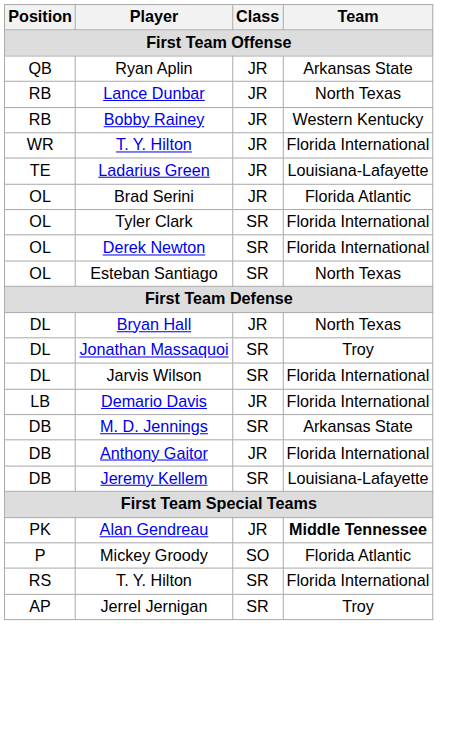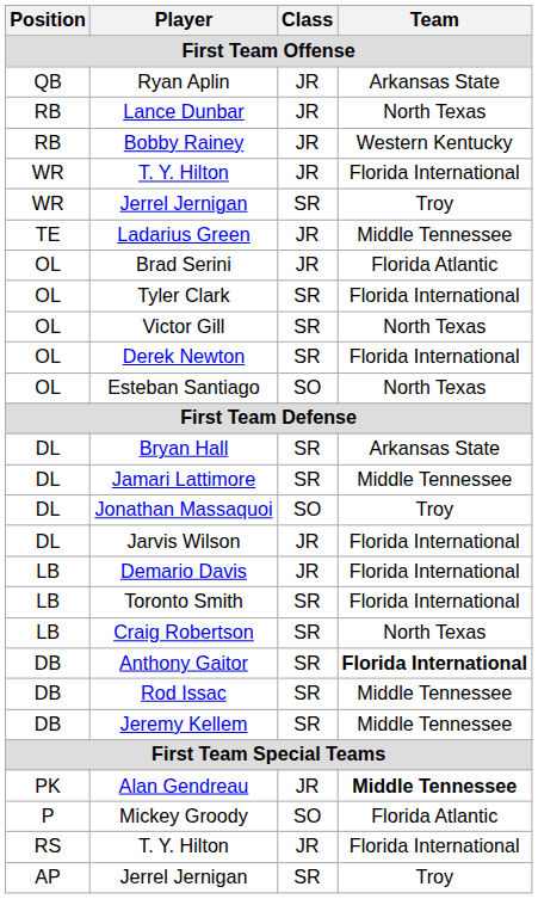+ row: WR | Jerrel Jernigan | SR | Troy
Ladarius Green | Team: Louisiana-Lafayette -> Middle Tennessee
+ row: OL | Victor Gill | SR | North Texas
Esteban Santiago | Class: SR -> SO
Bryan Hall | Class: JR -> SR
Bryan Hall | Team: North Texas -> Arkansas State
+ row: DL | Jamari Lattimore | SR | Middle Tennessee
Jonathan Massaquoi | Class: SR -> SO
Jarvis Wilson | Class: SR -> JR
+ row: LB | Toronto Smith | SR | Florida International
+ row: LB | Craig Robertson | SR | North Texas
- row: DB | M. D. Jennings | SR | Arkansas State
Anthony Gaitor | Class: JR -> SR
Anthony Gaitor | Team: normal -> bold
+ row: DB | Rod Issac | SR | Middle Tennessee
Jeremy Kellem | Team: Louisiana-Lafayette -> Middle Tennessee
RS / T. Y. Hilton | Class: SR -> JR
